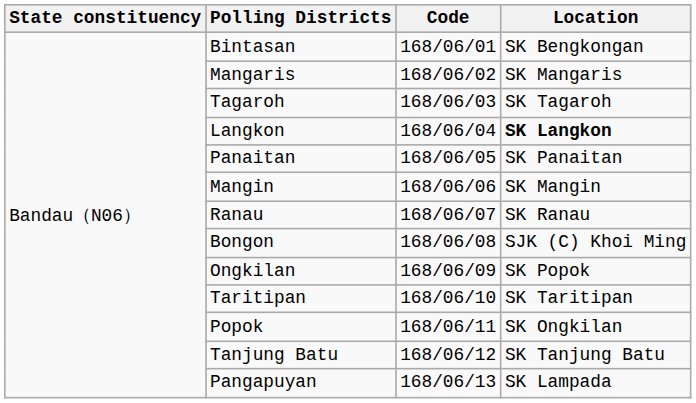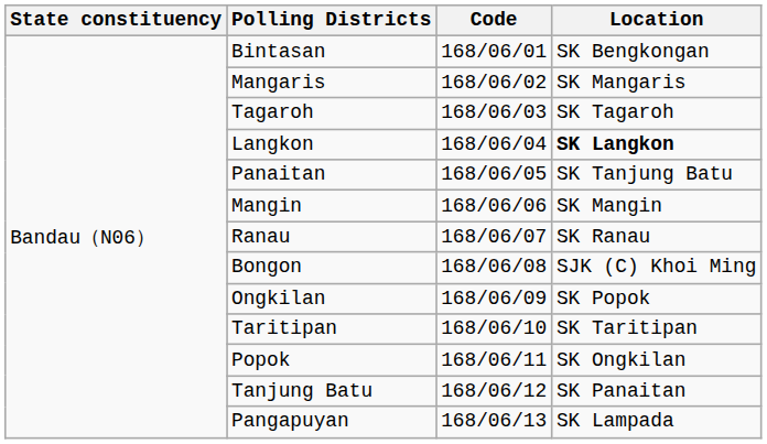Panaitan | Location: SK Panaitan -> SK Tanjung Batu
Tanjung Batu | Location: SK Tanjung Batu -> SK Panaitan
